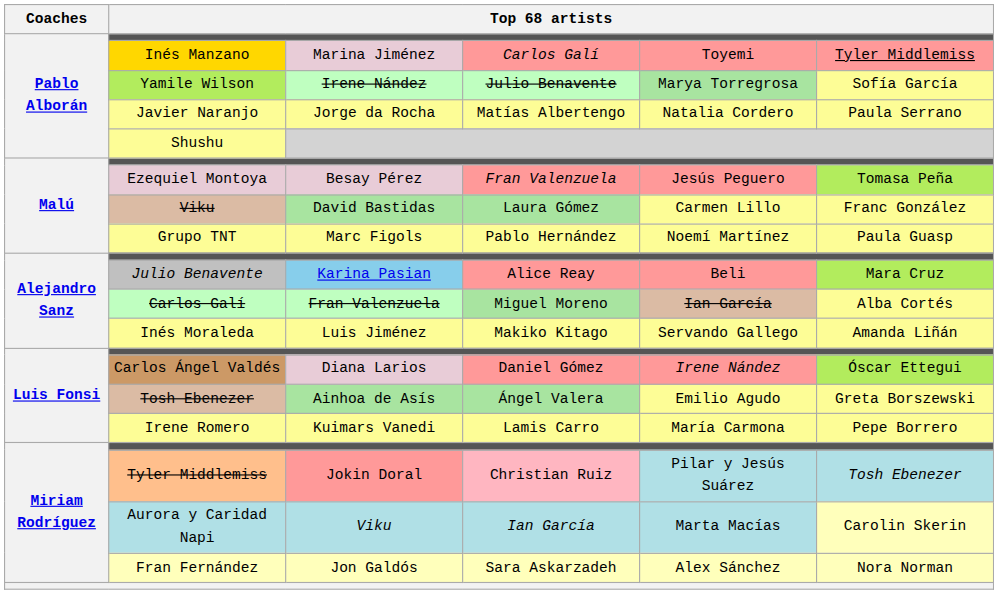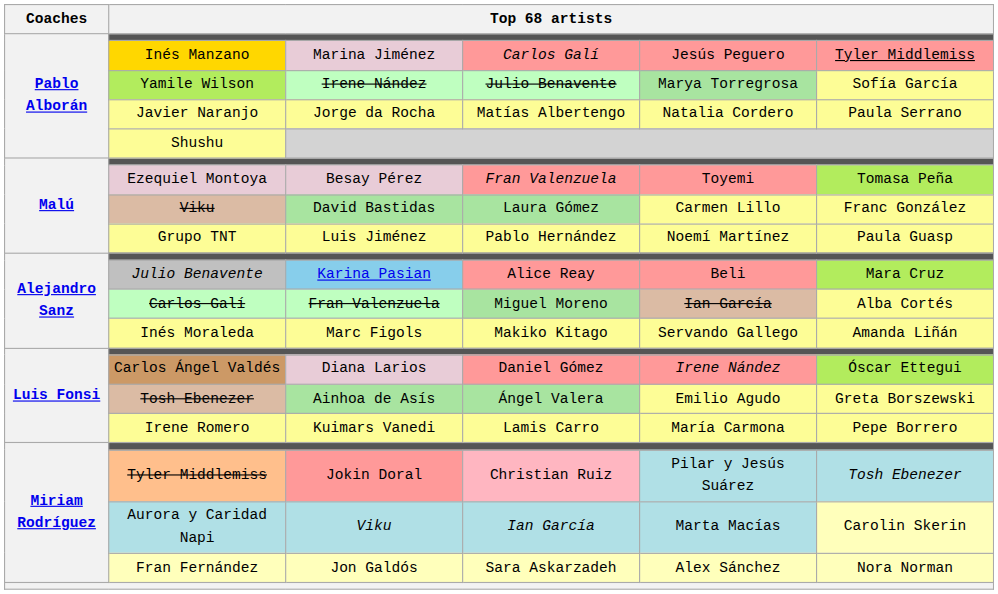Inés Manzano | column 5: Toyemi -> Jesús Peguero
Ezequiel Montoya | column 5: Jesús Peguero -> Toyemi
Grupo TNT | column 3: Marc Figols -> Luis Jiménez
Inés Moraleda | column 3: Luis Jiménez -> Marc Figols
